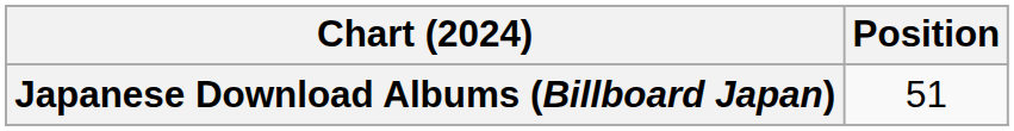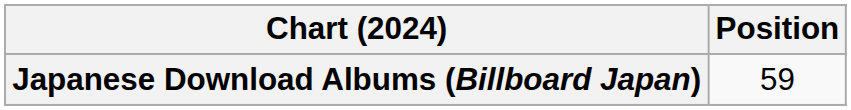Japanese Download Albums (Billboard Japan) | Position: 51 -> 59
